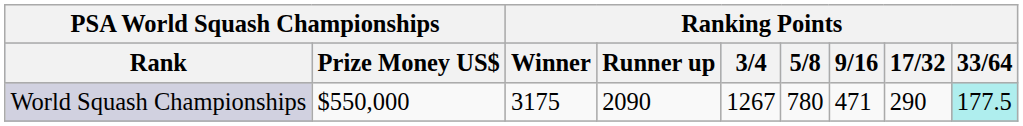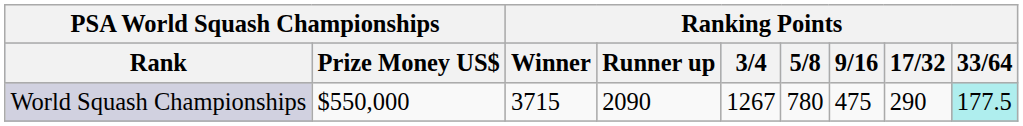World Squash Championships | Ranking Points / Winner: 3175 -> 3715
World Squash Championships | Ranking Points / 9/16: 471 -> 475
